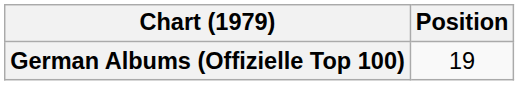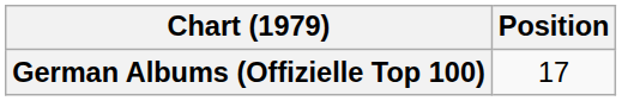German Albums (Offizielle Top 100) | Position: 19 -> 17
